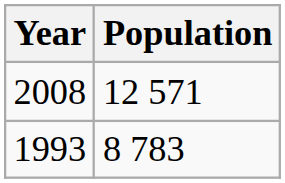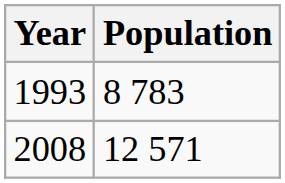rows swapped: 1993 <-> 2008
